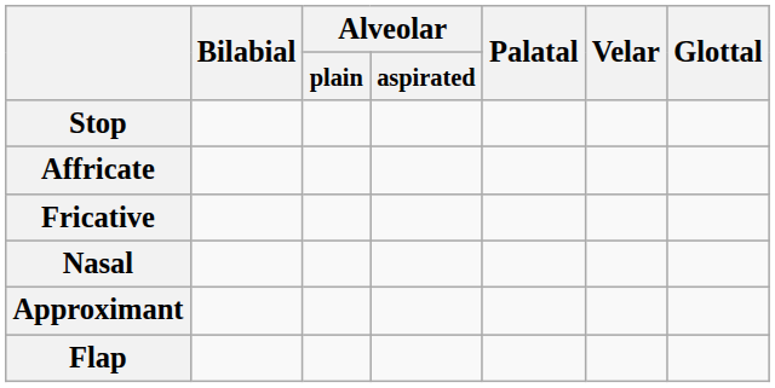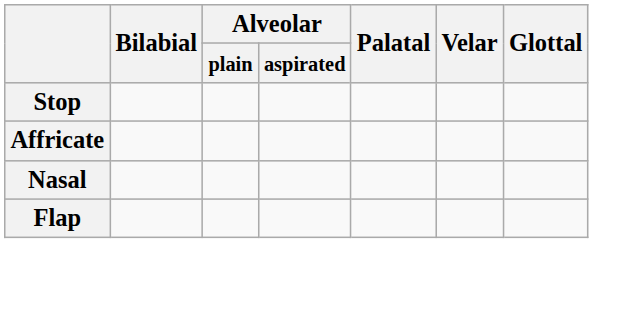- row: Fricative
- row: Approximant
